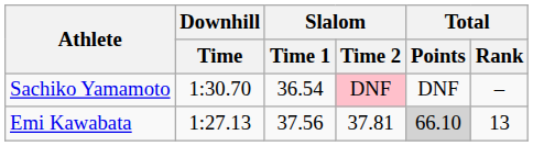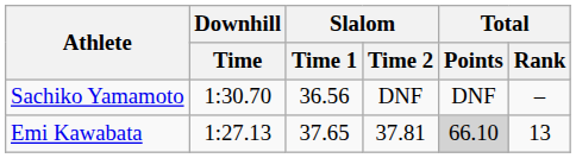Sachiko Yamamoto | Slalom / Time 1: 36.54 -> 36.56
Sachiko Yamamoto | Slalom / Time 2: pink background -> no background
Emi Kawabata | Slalom / Time 1: 37.56 -> 37.65
